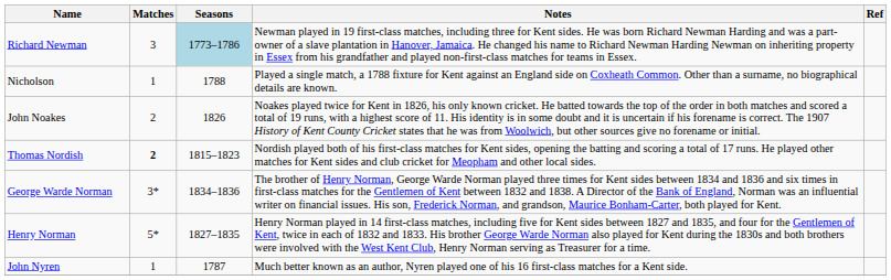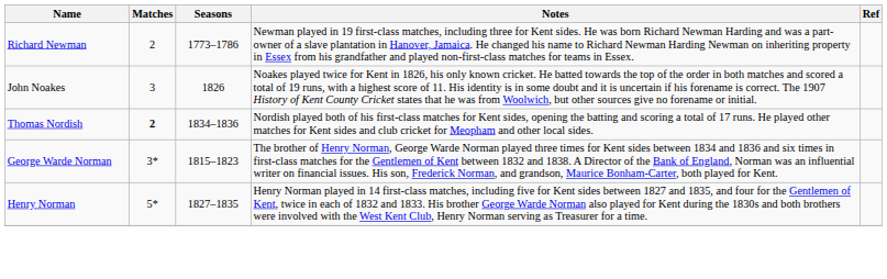Richard Newman | Matches: 3 -> 2
Richard Newman | Seasons: lightblue background -> no background
- row: Nicholson | 1 | 1788 | Played a single match, a 1788 fixture for Kent against an England side on Coxheath Common. Other than a surname, no biographical details are known.
John Noakes | Matches: 2 -> 3
Thomas Nordish | Seasons: 1815–1823 -> 1834–1836
George Warde Norman | Seasons: 1834–1836 -> 1815–1823
- row: John Nyren | 1 | 1787 | Much better known as an author, Nyren played one of his 16 first-class matches for a Kent side.
